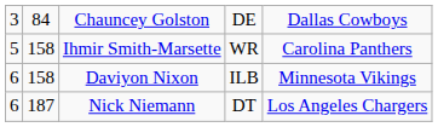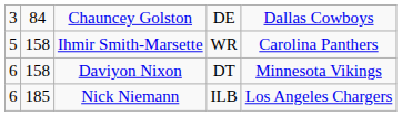Daviyon Nixon | column 4: ILB -> DT
Nick Niemann | column 2: 187 -> 185
Nick Niemann | column 4: DT -> ILB
